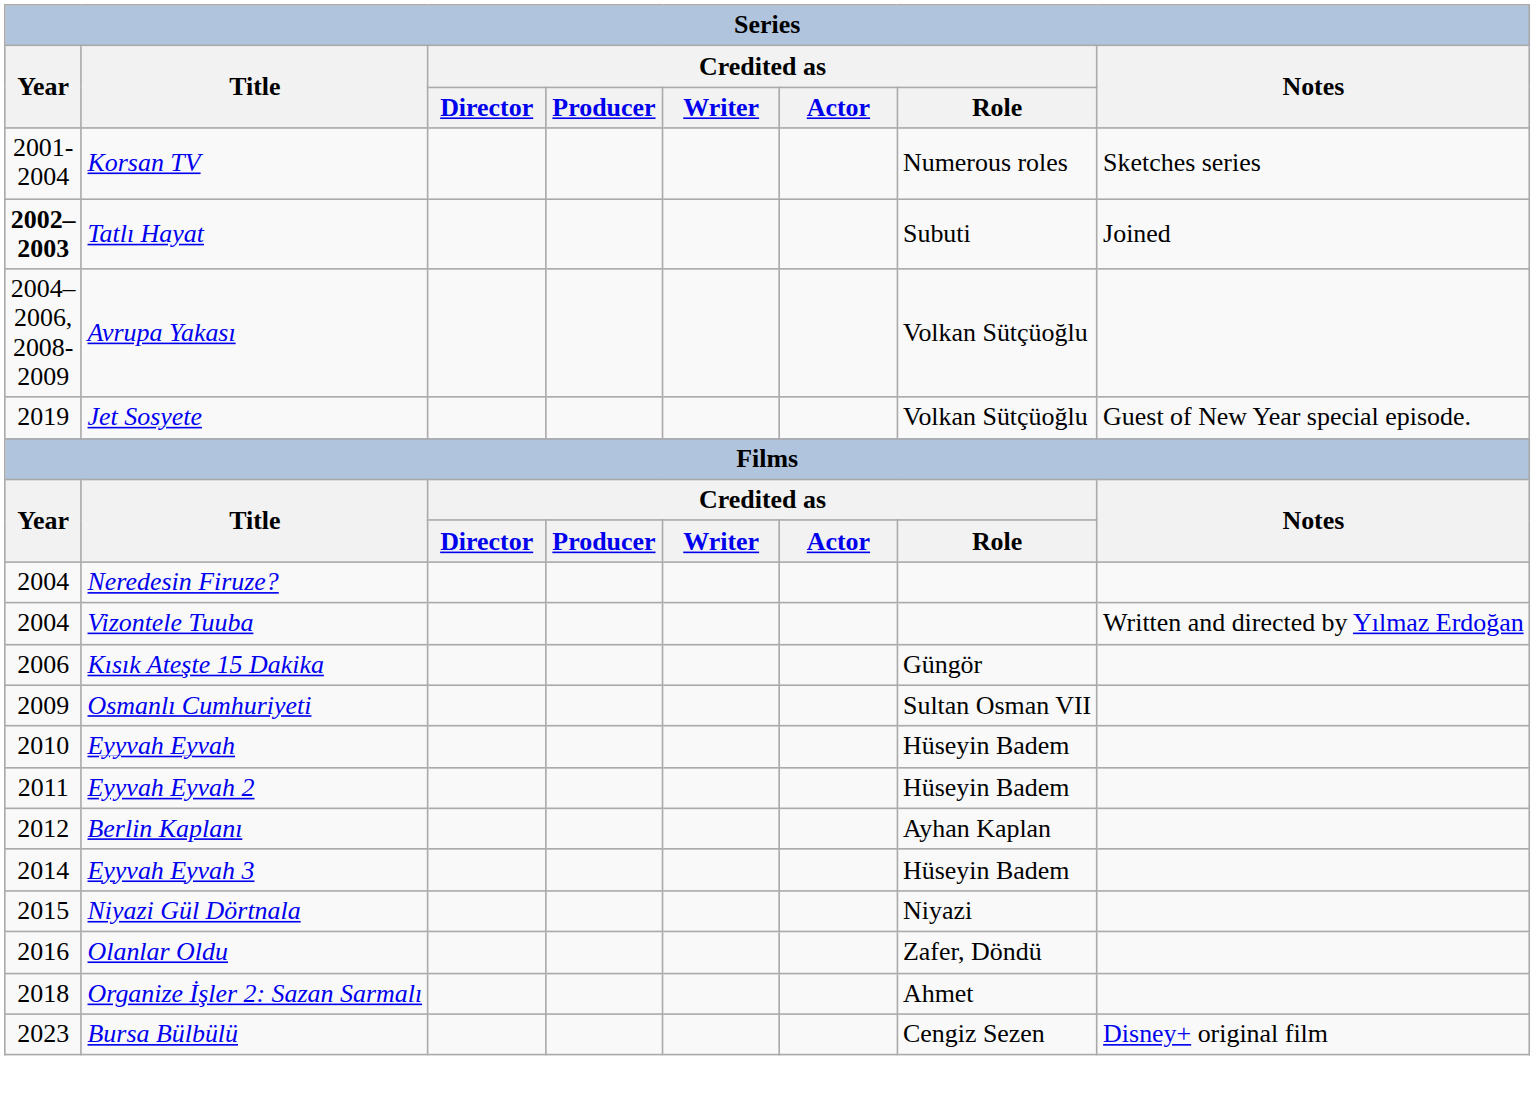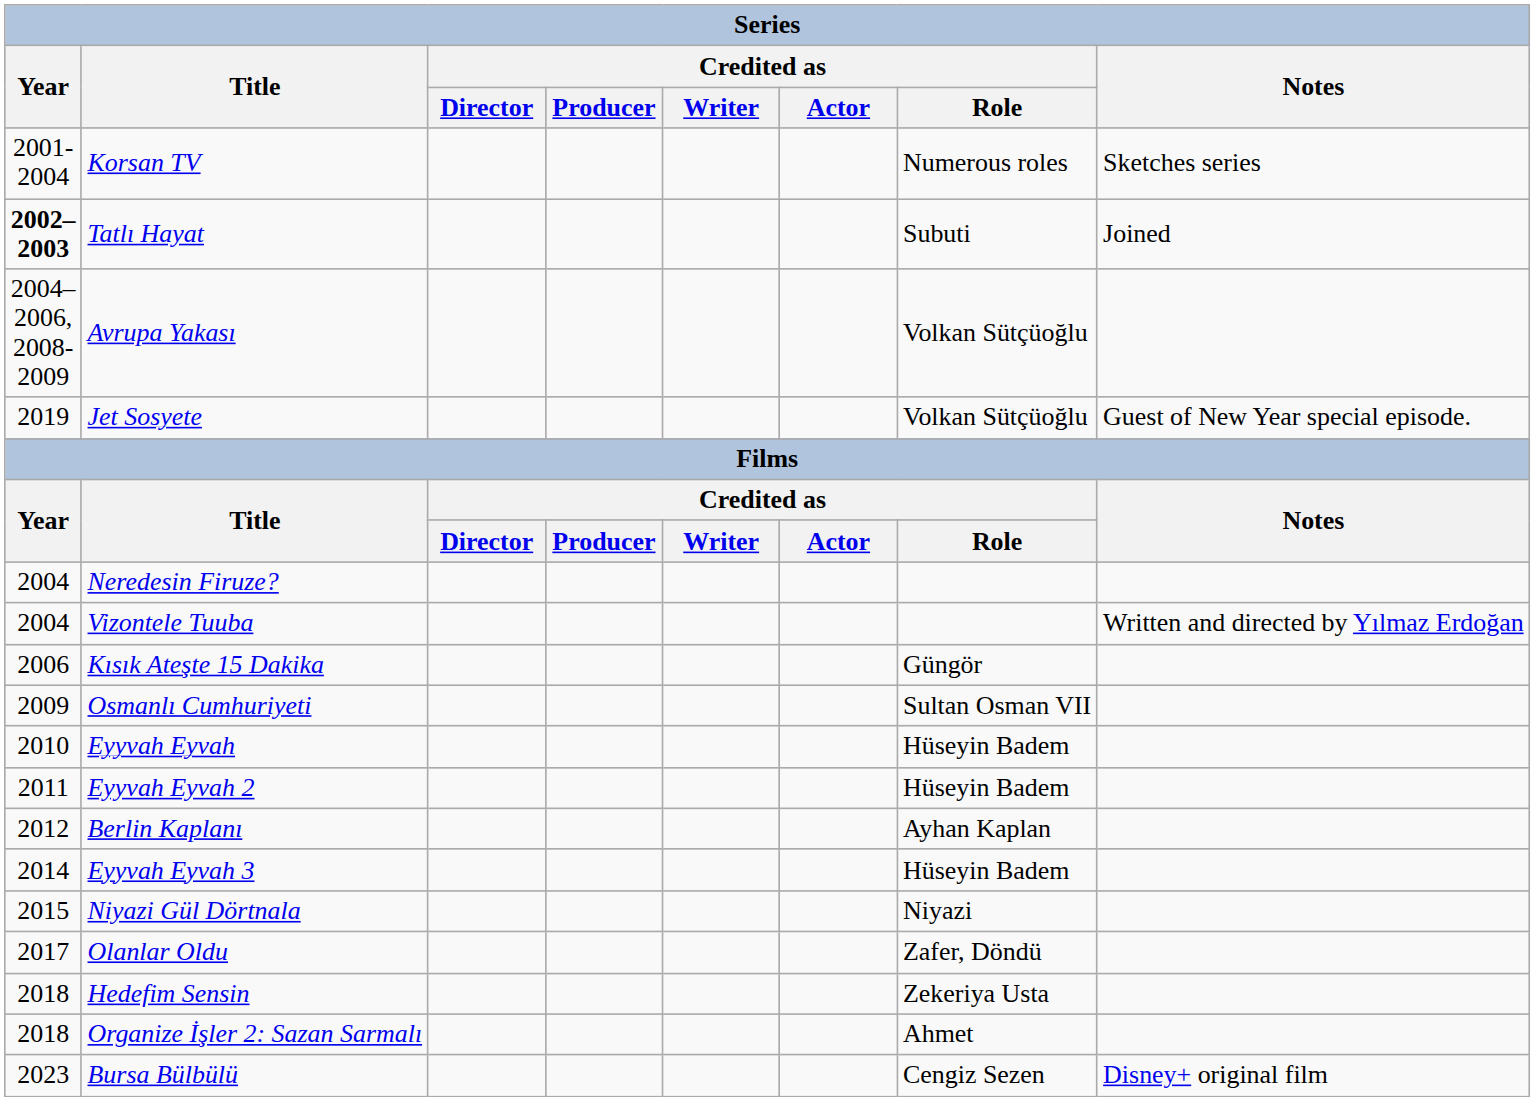Olanlar Oldu | Year: 2016 -> 2017
+ row: 2018 | Hedefim Sensin | Zekeriya Usta
